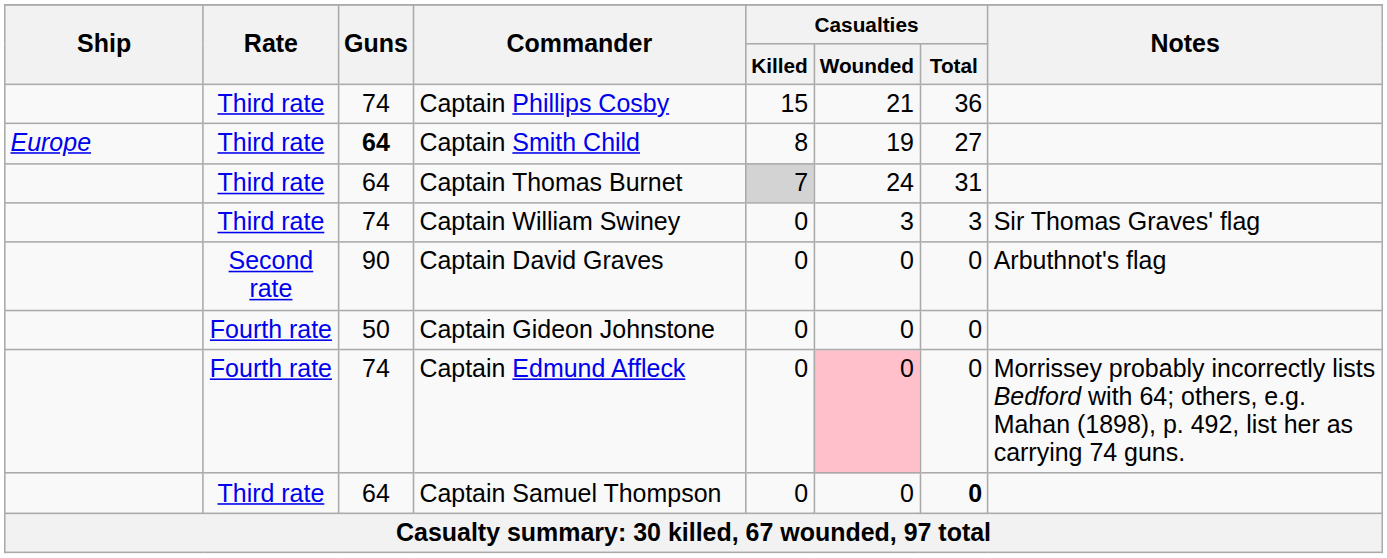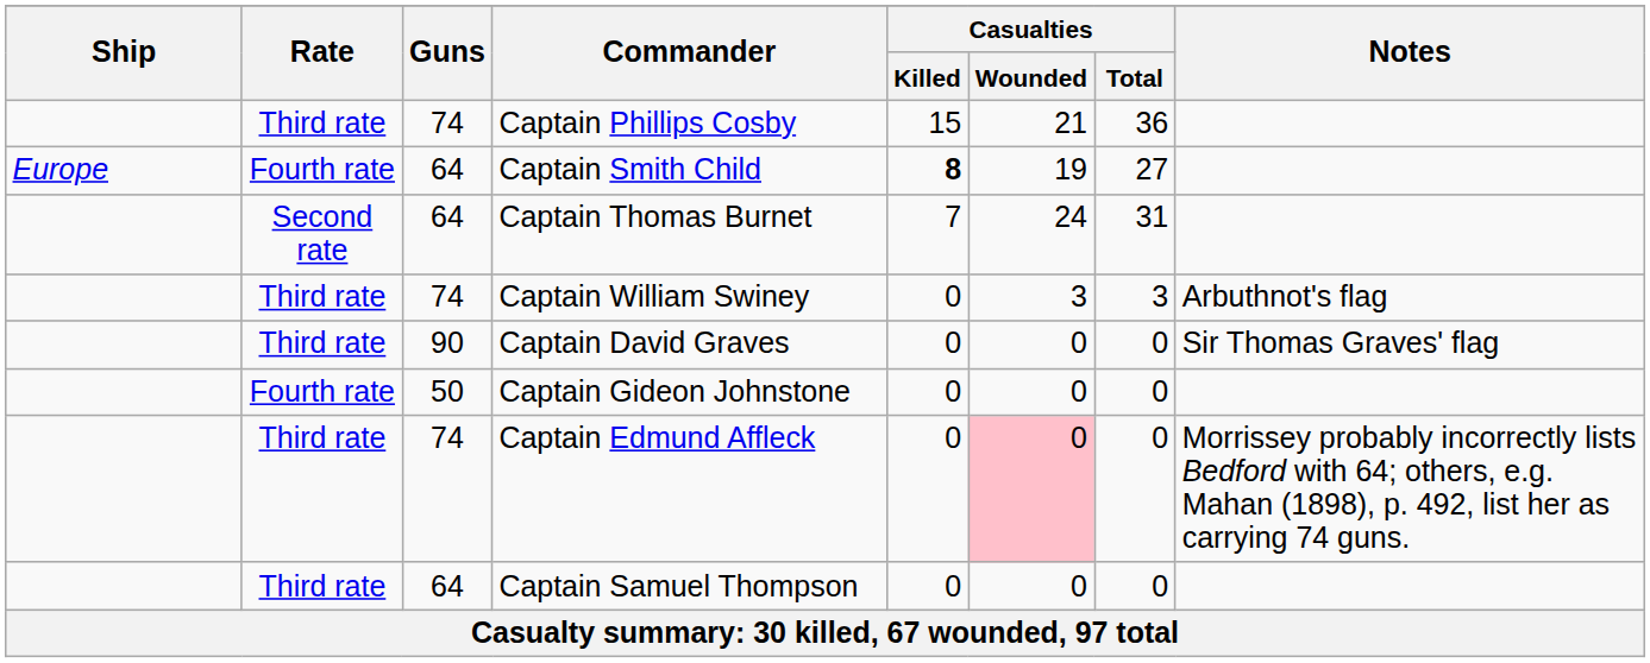Captain Smith Child | Rate: Third rate -> Fourth rate
Captain Smith Child | Guns: bold -> normal
Captain Smith Child | Casualties / Killed: normal -> bold
Captain Thomas Burnet | Rate: Third rate -> Second rate
Captain Thomas Burnet | Casualties / Killed: lightgrey background -> no background
Captain William Swiney | Notes: Sir Thomas Graves' flag -> Arbuthnot's flag
Captain David Graves | Rate: Second rate -> Third rate
Captain David Graves | Notes: Arbuthnot's flag -> Sir Thomas Graves' flag
Captain Edmund Affleck | Rate: Fourth rate -> Third rate
Captain Samuel Thompson | Casualties / Total: bold -> normal
